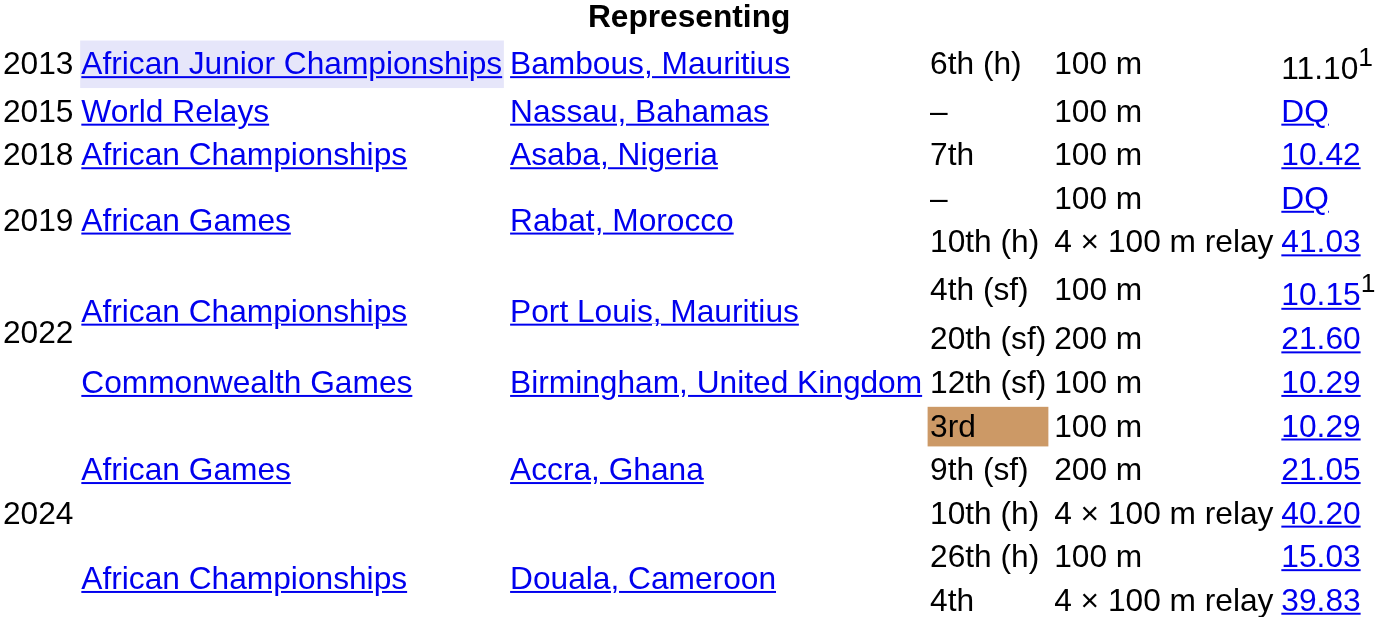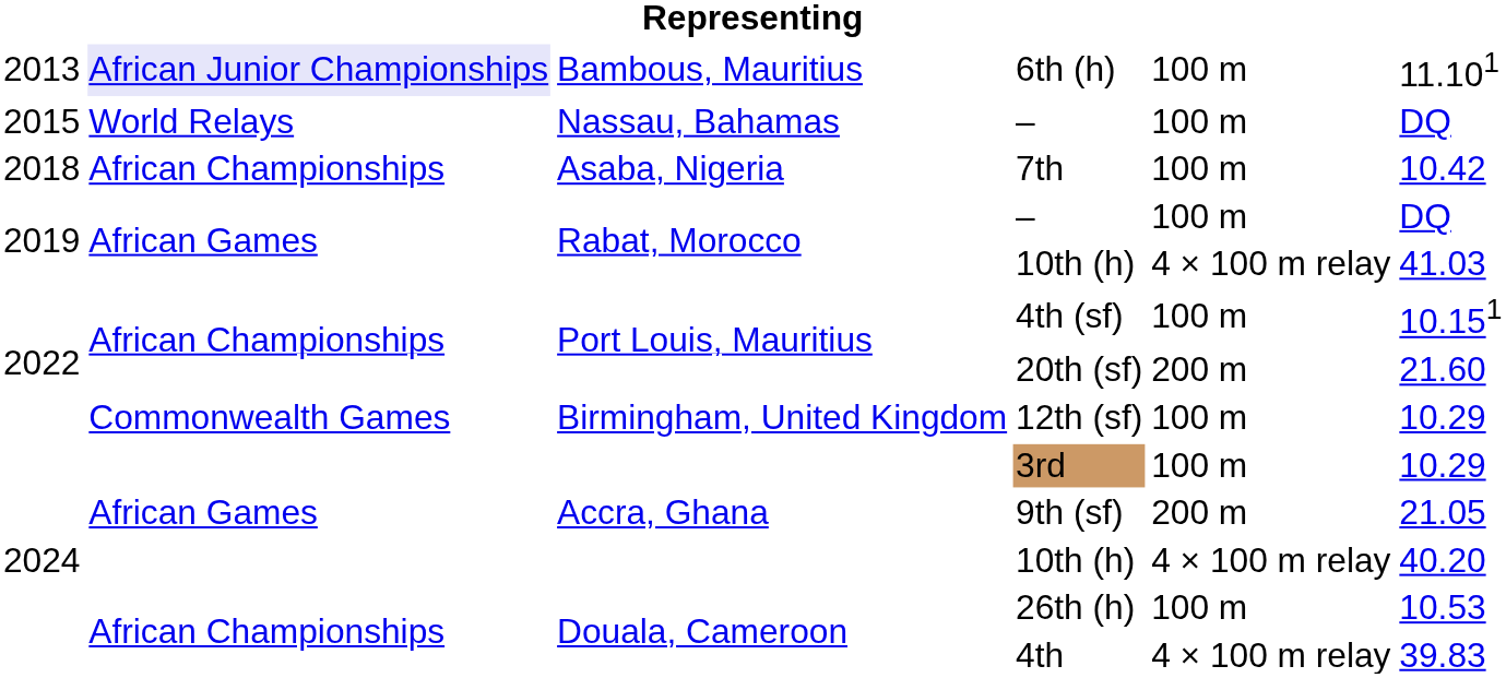26th (h) | column 6: 15.03 -> 10.53
